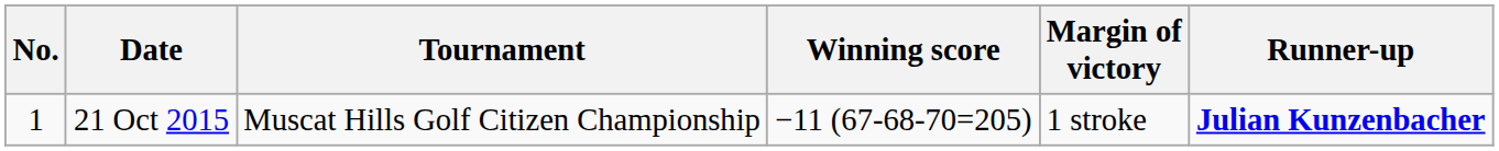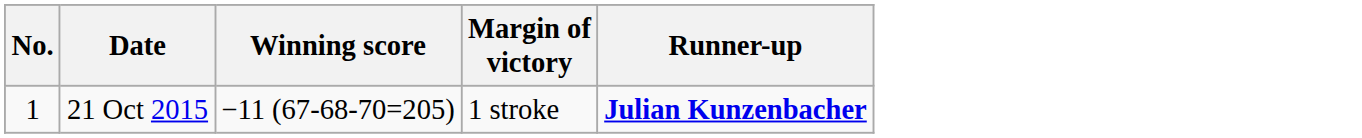- column: Tournament | Muscat Hills Golf Citizen Championship
